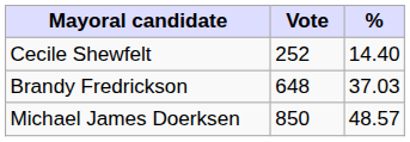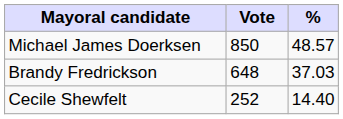rows swapped: Michael James Doerksen <-> Cecile Shewfelt
